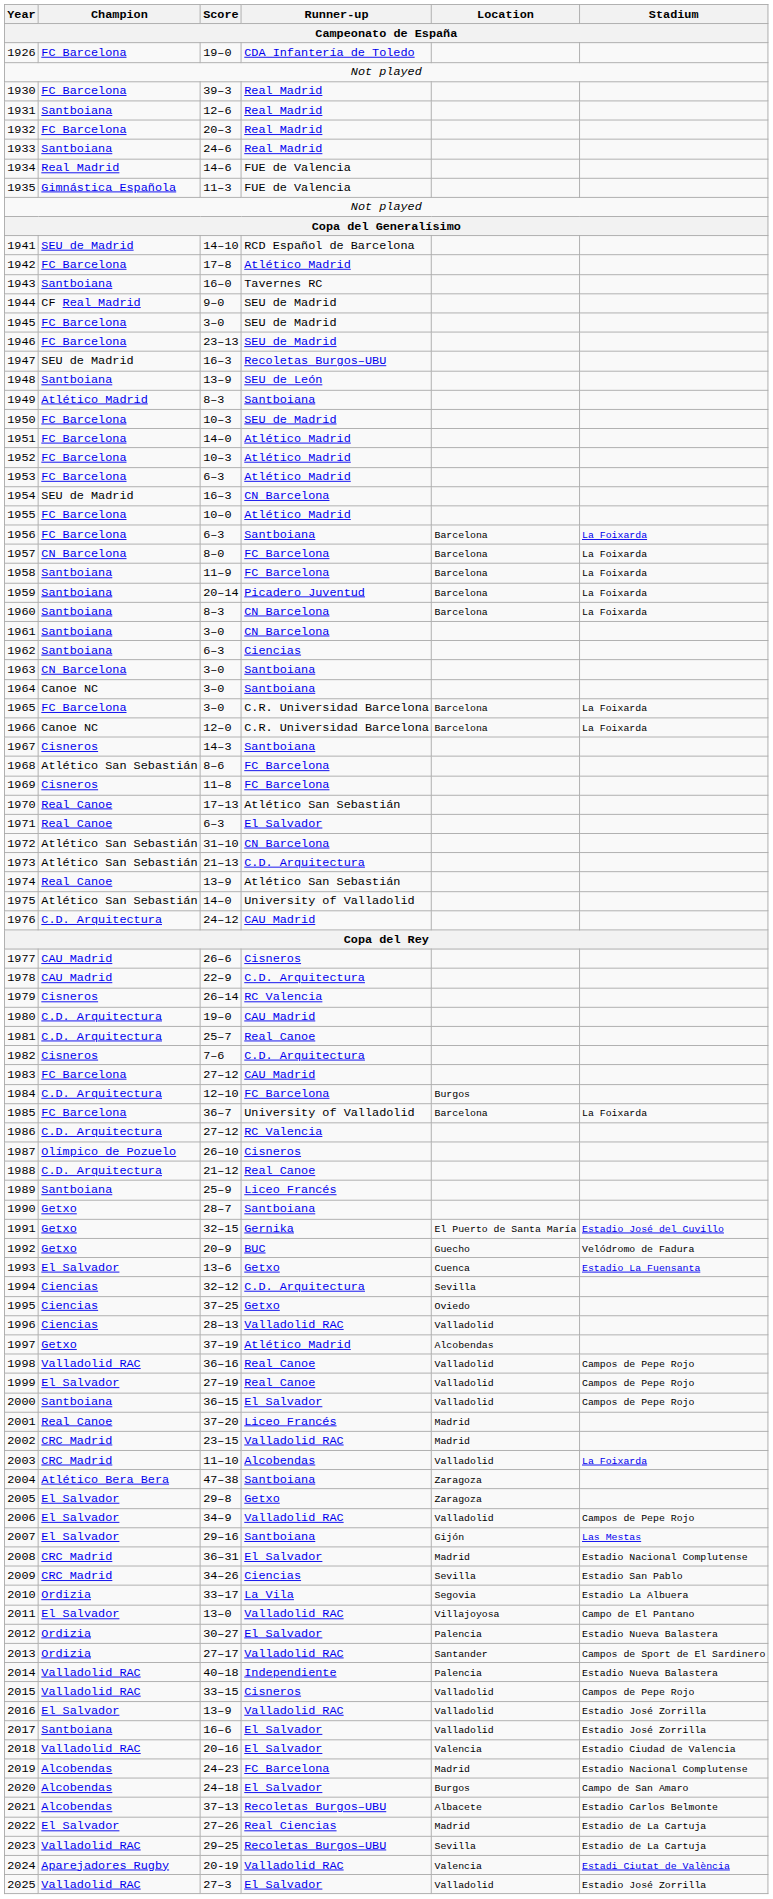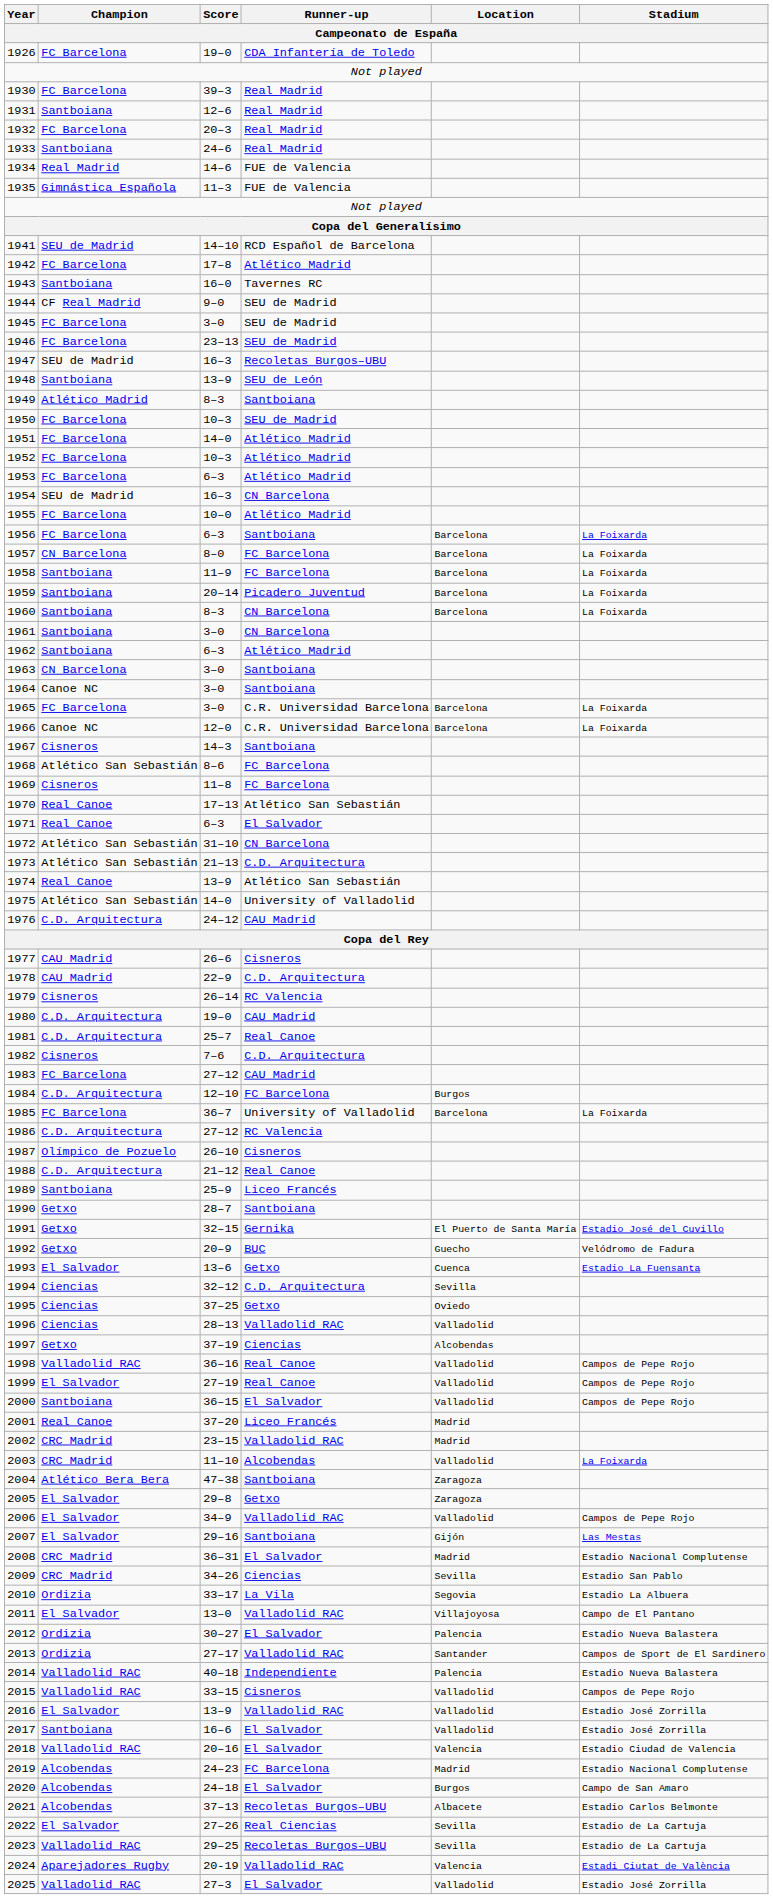1962 | Runner-up: Ciencias -> Atlético Madrid
1997 | Runner-up: Atlético Madrid -> Ciencias
2022 | Location: Madrid -> Sevilla
